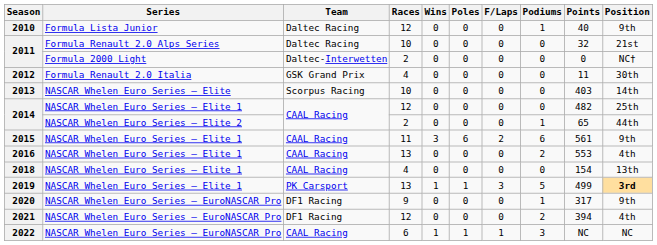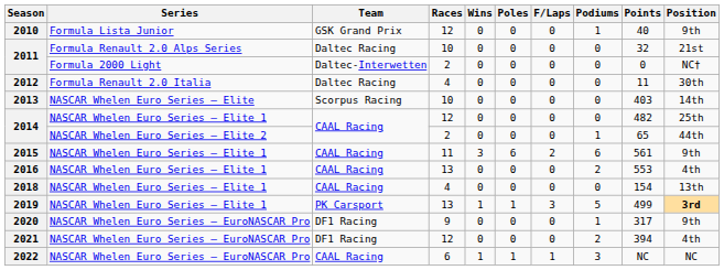2010 | Team: Daltec Racing -> GSK Grand Prix
2012 | Team: GSK Grand Prix -> Daltec Racing
